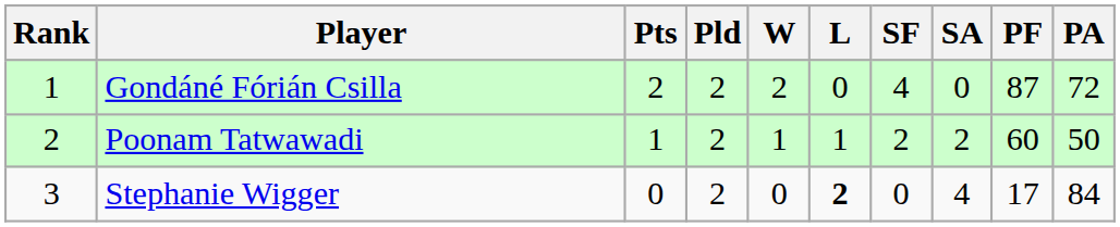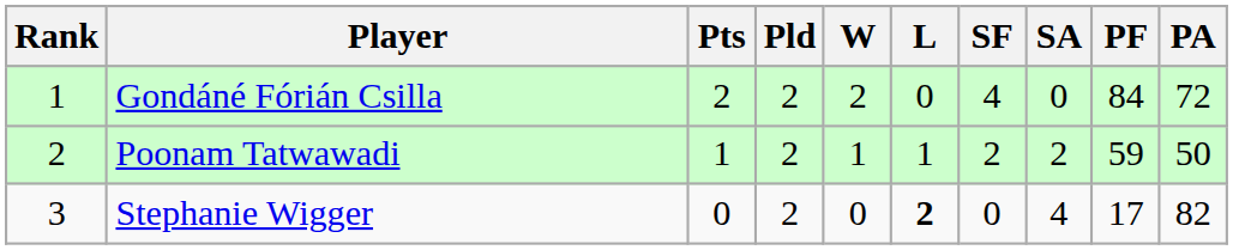Gondáné Fórián Csilla | PF: 87 -> 84
Poonam Tatwawadi | PF: 60 -> 59
Stephanie Wigger | PA: 84 -> 82
